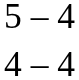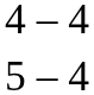rows swapped: 5 – 4 <-> 4 – 4
